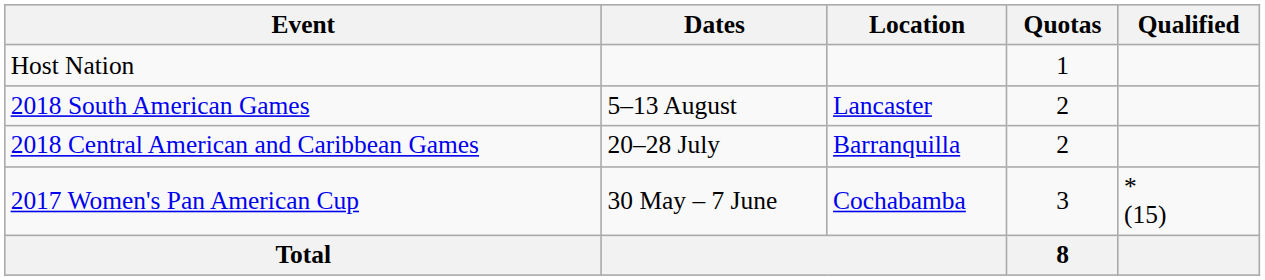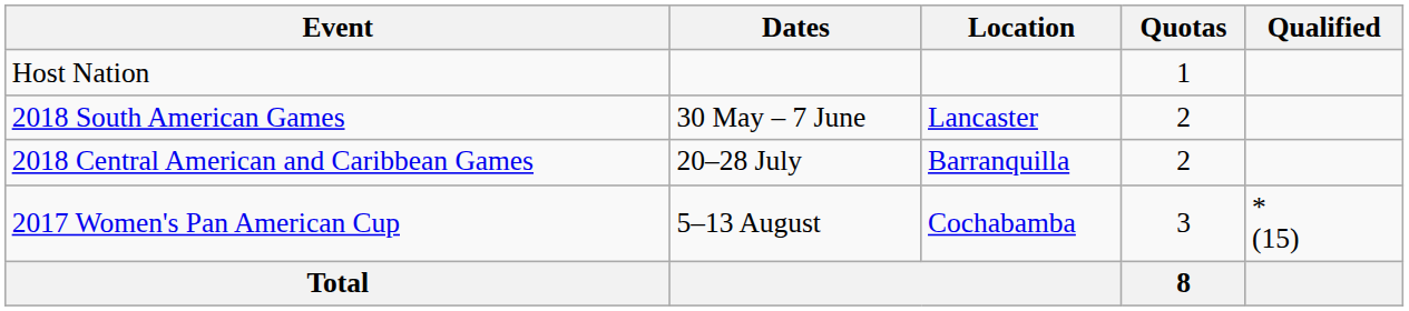2018 South American Games | Dates: 5–13 August -> 30 May – 7 June
2017 Women's Pan American Cup | Dates: 30 May – 7 June -> 5–13 August
